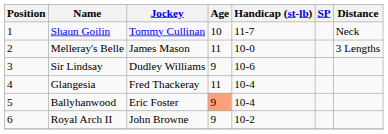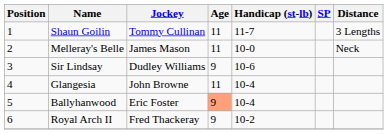Shaun Goilin | Age: 10 -> 11
Shaun Goilin | Distance: Neck -> 3 Lengths
Melleray's Belle | Distance: 3 Lengths -> Neck
Glangesia | Jockey: Fred Thackeray -> John Browne
Royal Arch II | Jockey: John Browne -> Fred Thackeray
